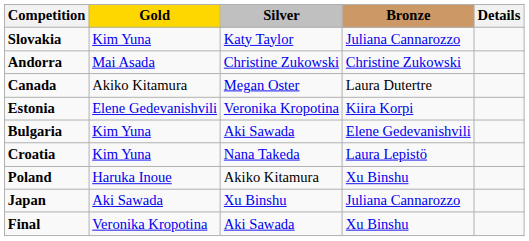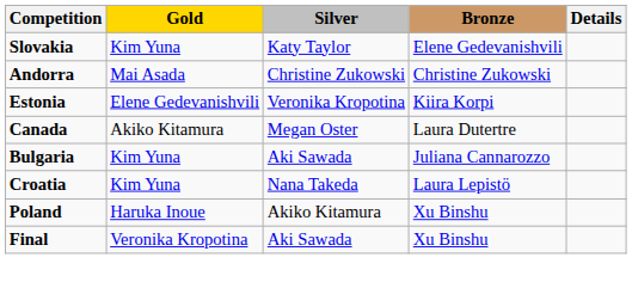Slovakia | Bronze: Juliana Cannarozzo -> Elene Gedevanishvili
rows swapped: Estonia <-> Canada
Bulgaria | Bronze: Elene Gedevanishvili -> Juliana Cannarozzo
- row: Japan | Aki Sawada | Xu Binshu | Juliana Cannarozzo
